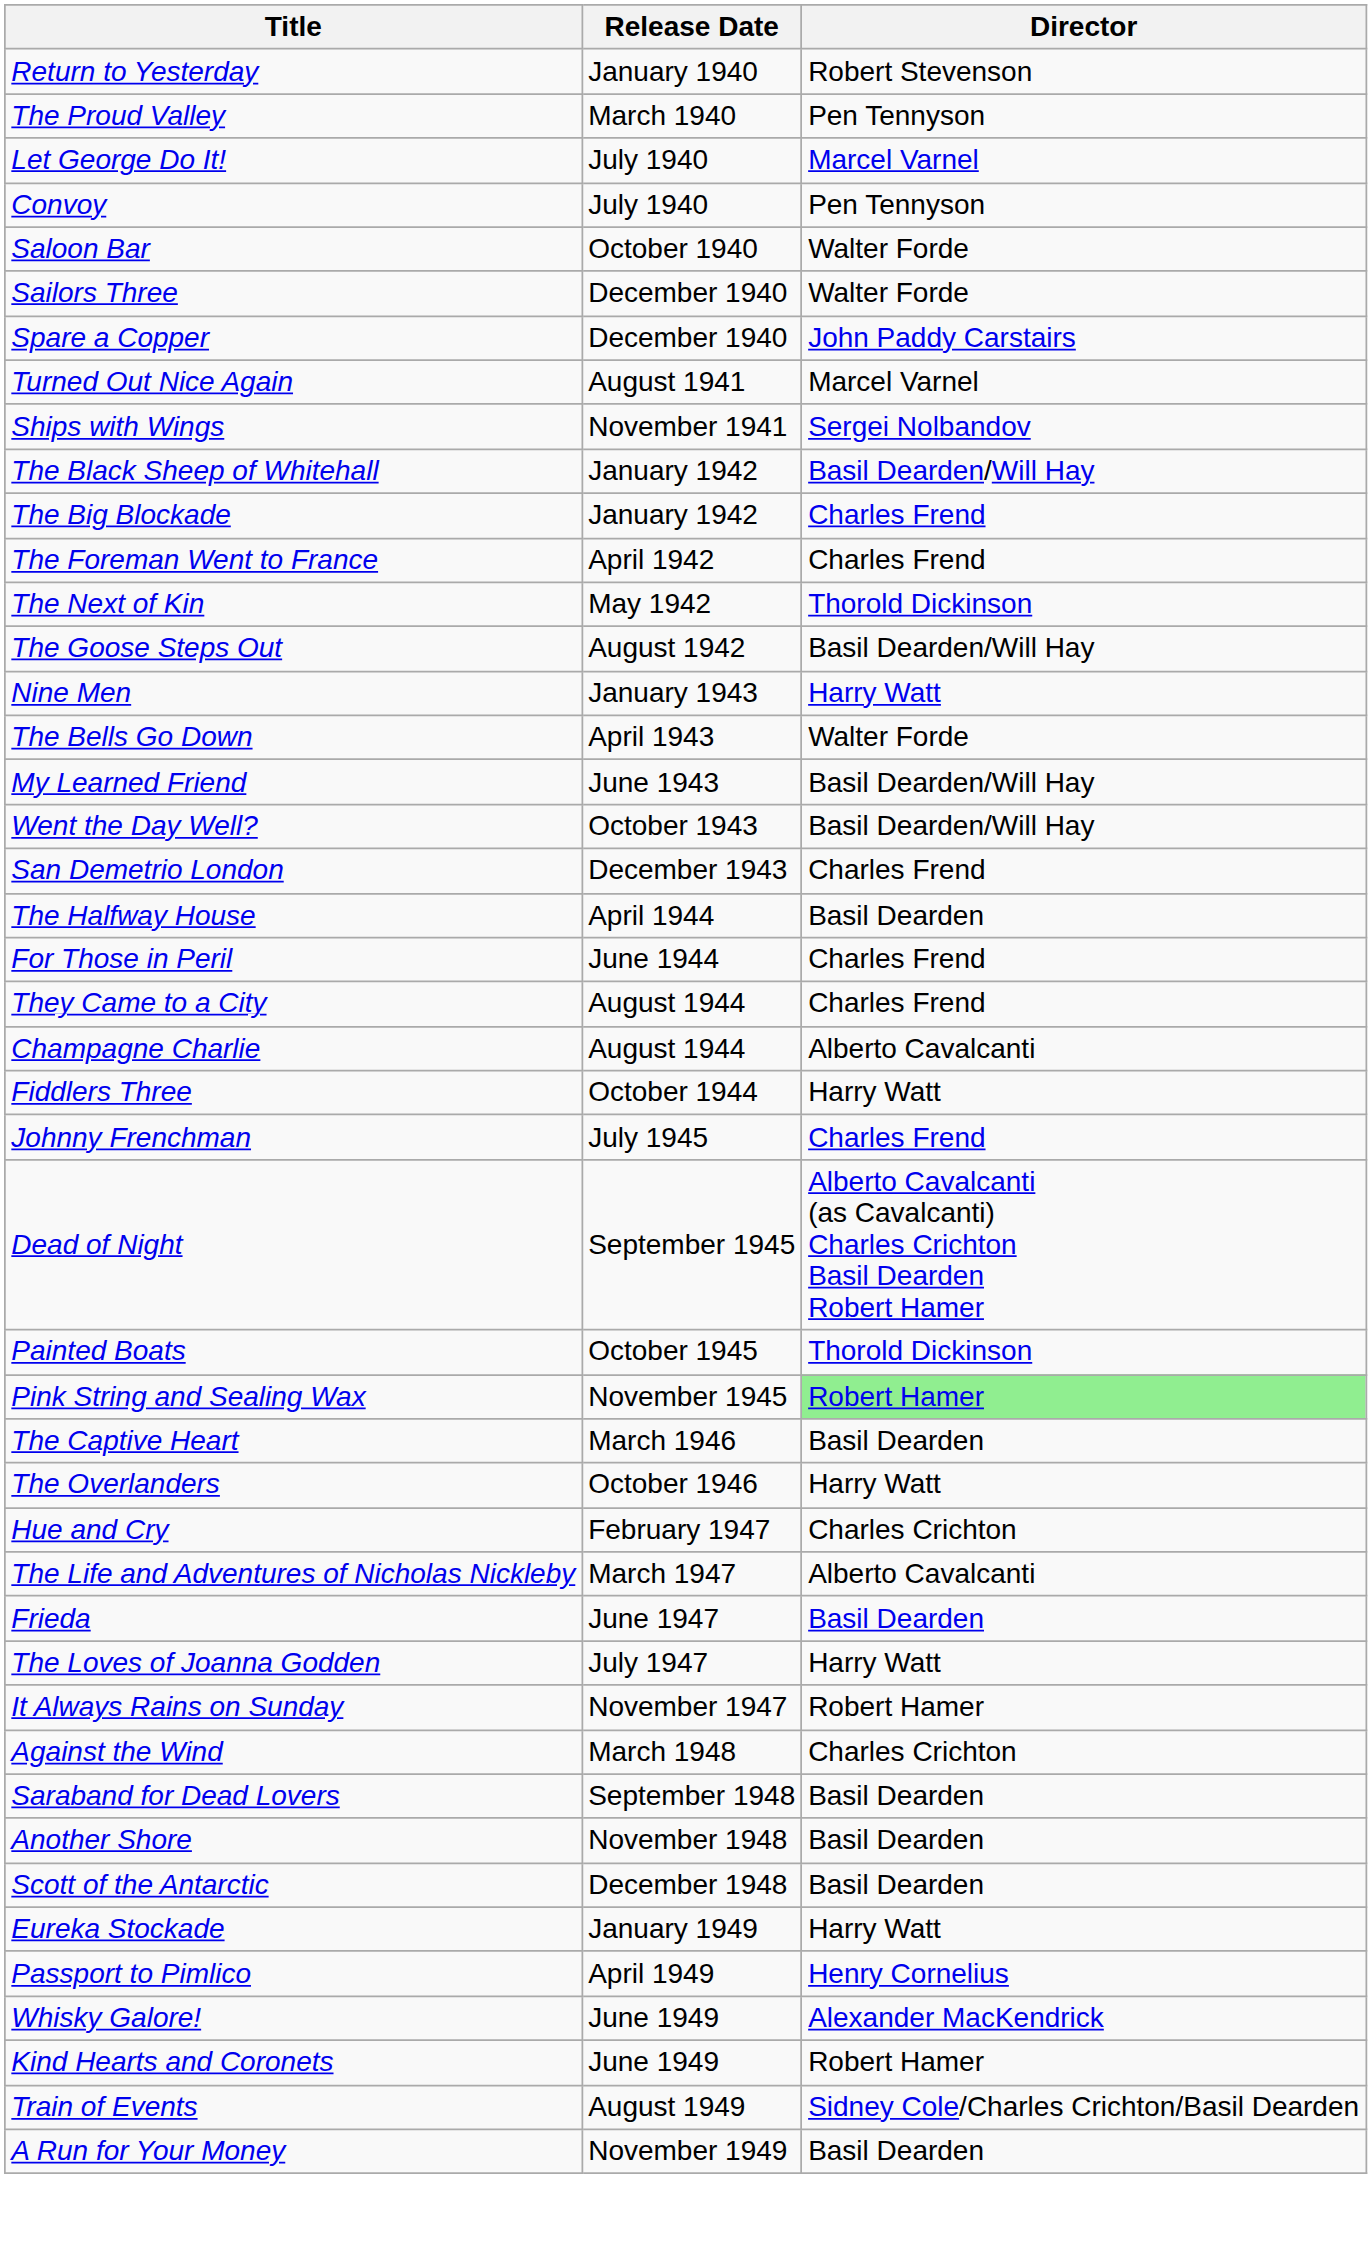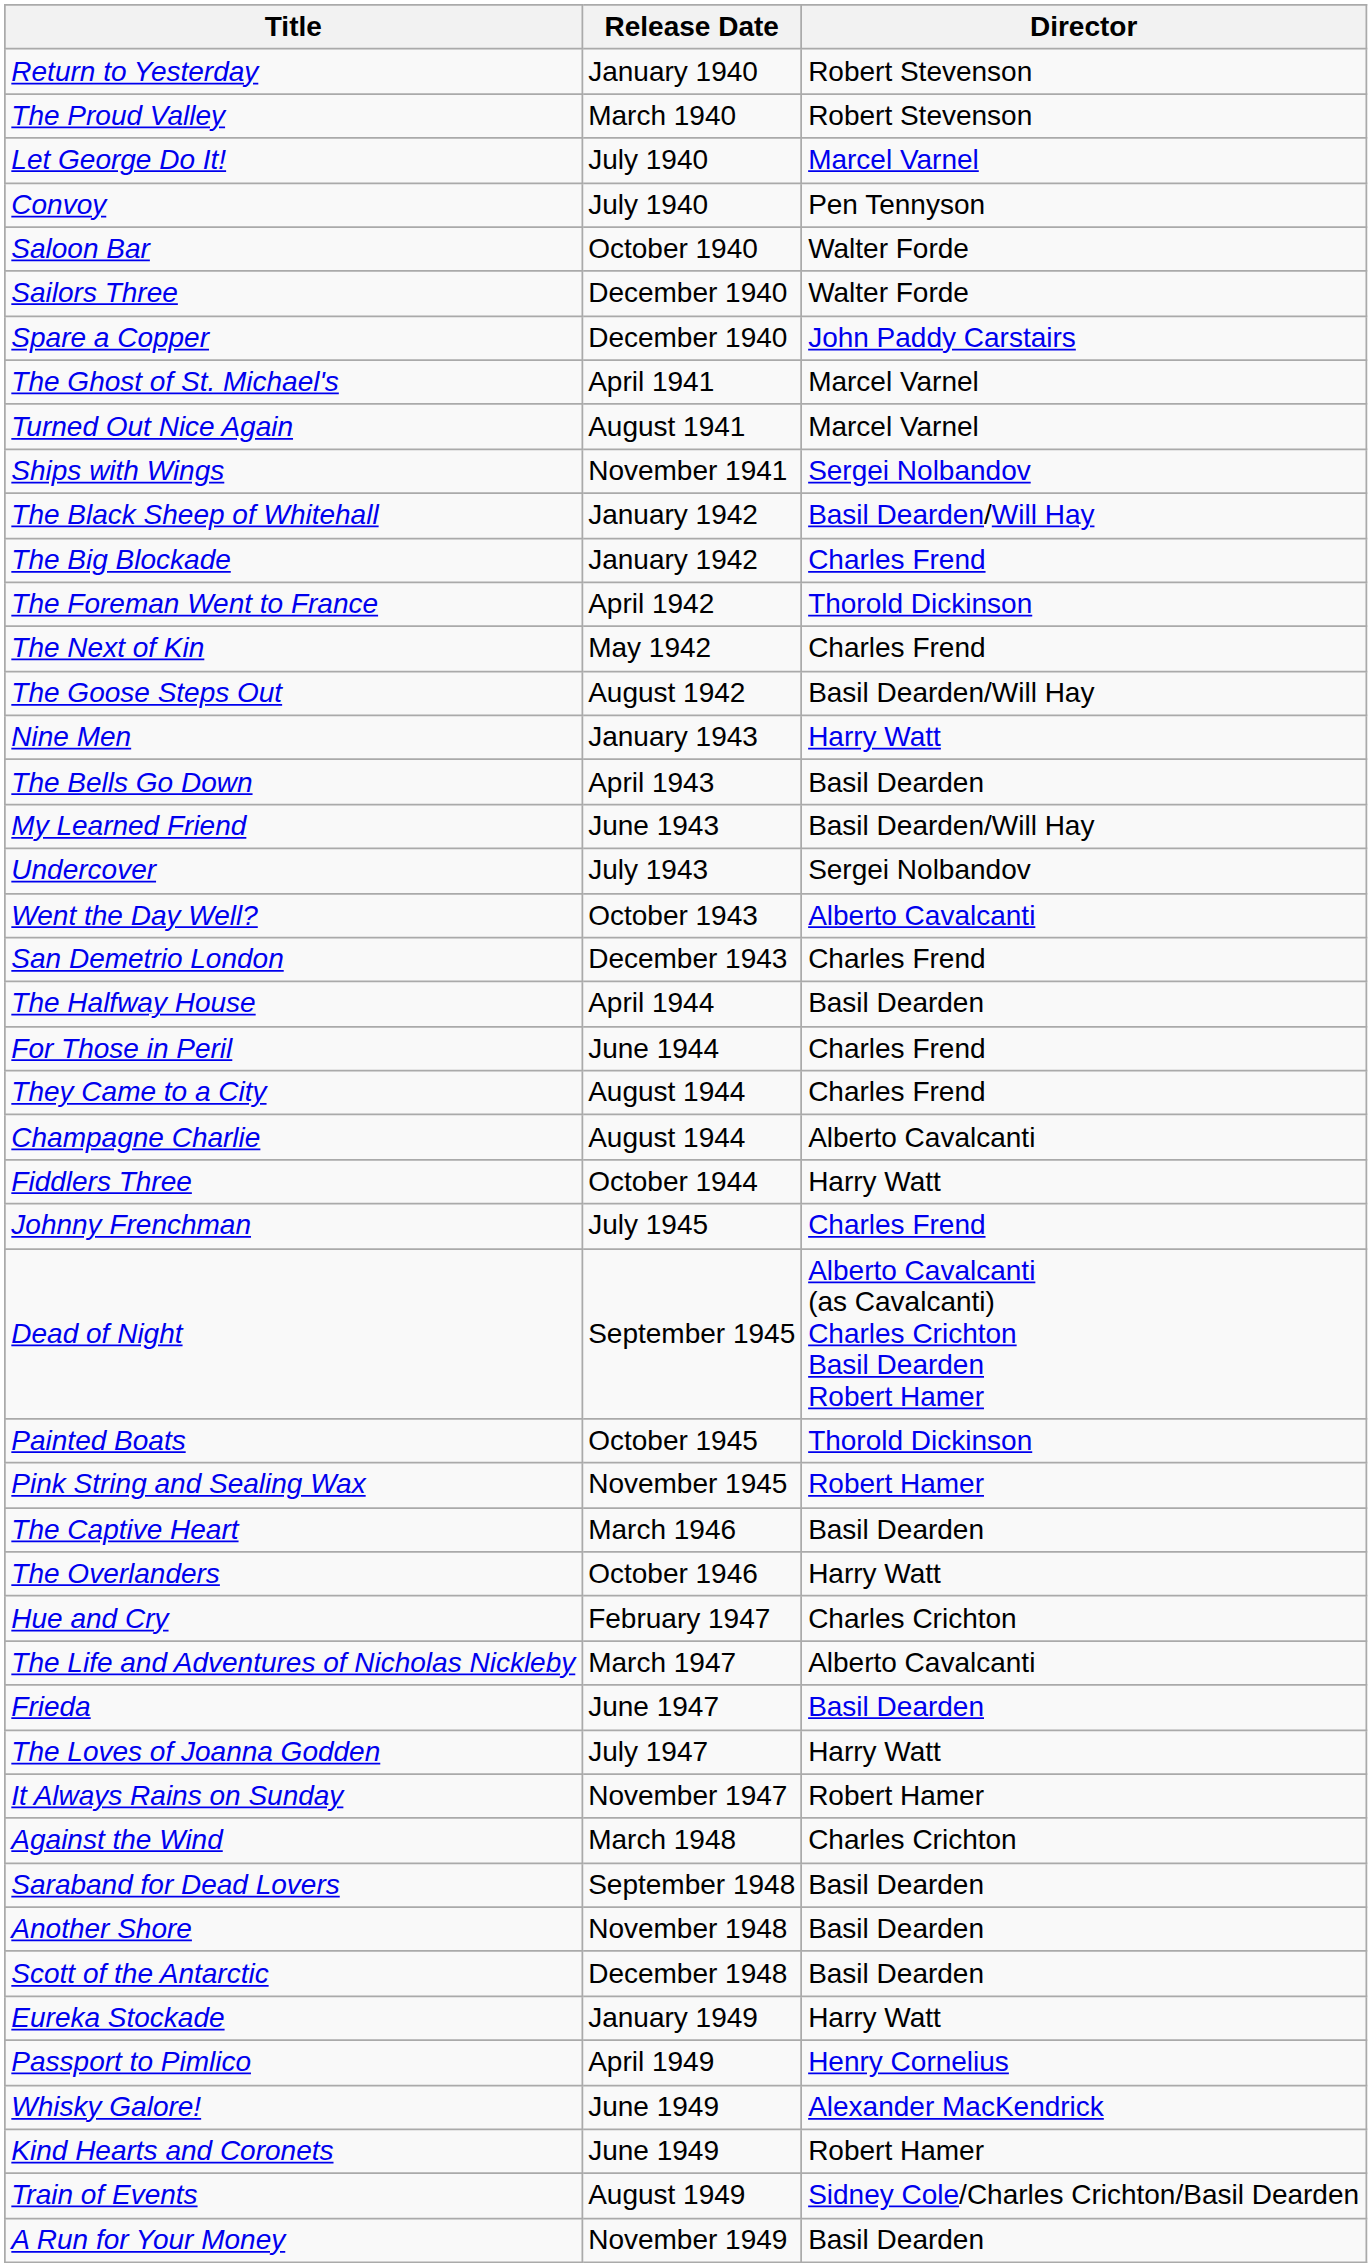The Proud Valley | Director: Pen Tennyson -> Robert Stevenson
+ row: The Ghost of St. Michael's | April 1941 | Marcel Varnel
The Foreman Went to France | Director: Charles Frend -> Thorold Dickinson
The Next of Kin | Director: Thorold Dickinson -> Charles Frend
The Bells Go Down | Director: Walter Forde -> Basil Dearden
+ row: Undercover | July 1943 | Sergei Nolbandov
Went the Day Well? | Director: Basil Dearden/Will Hay -> Alberto Cavalcanti
Pink String and Sealing Wax | Director: lightgreen background -> no background
